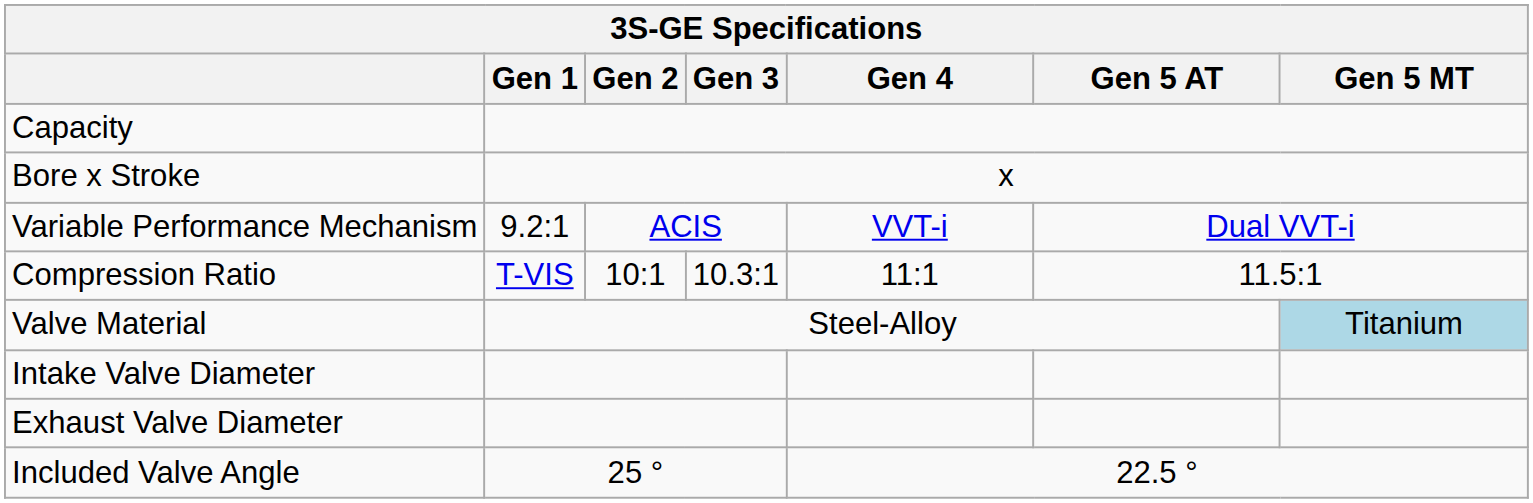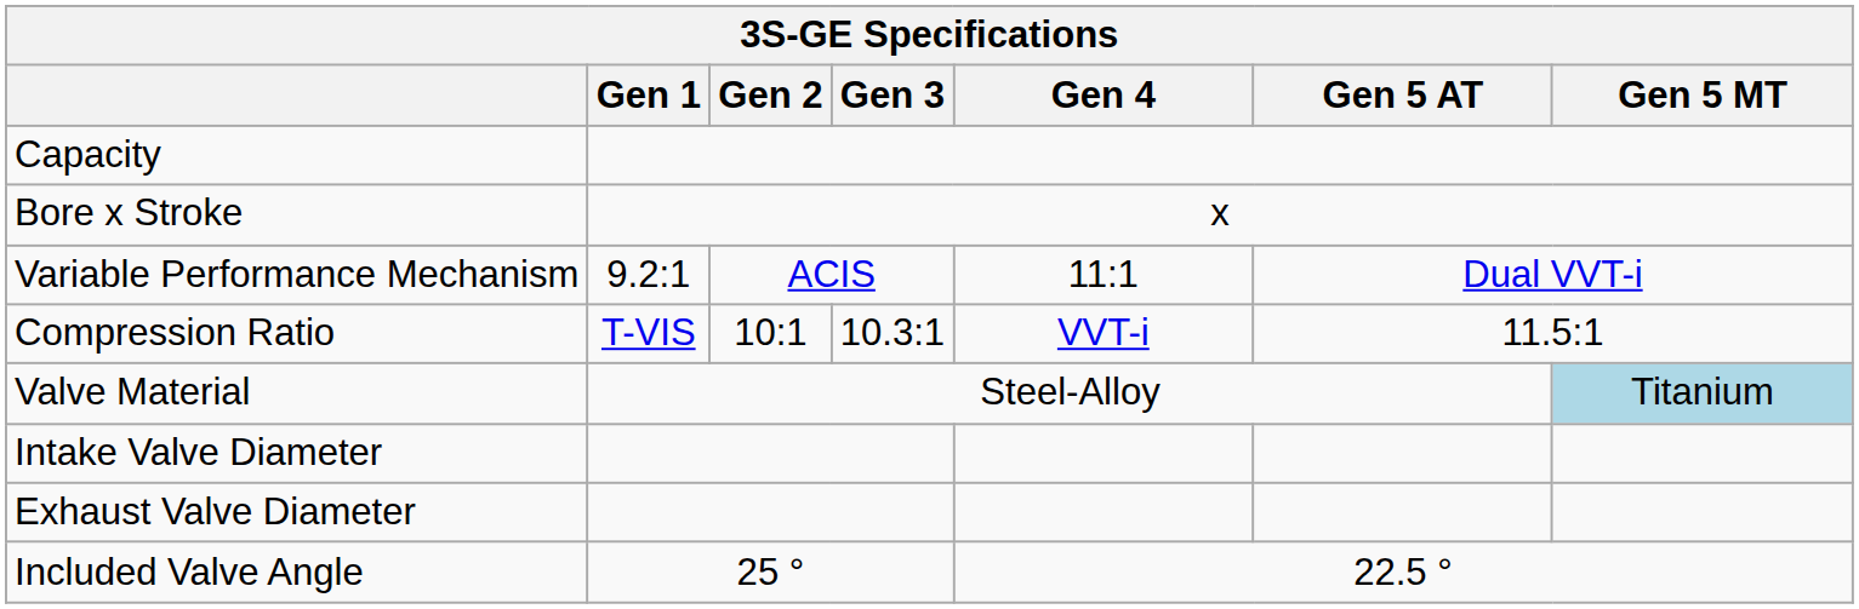Variable Performance Mechanism | Gen 4: VVT-i -> 11:1
Compression Ratio | Gen 4: 11:1 -> VVT-i
